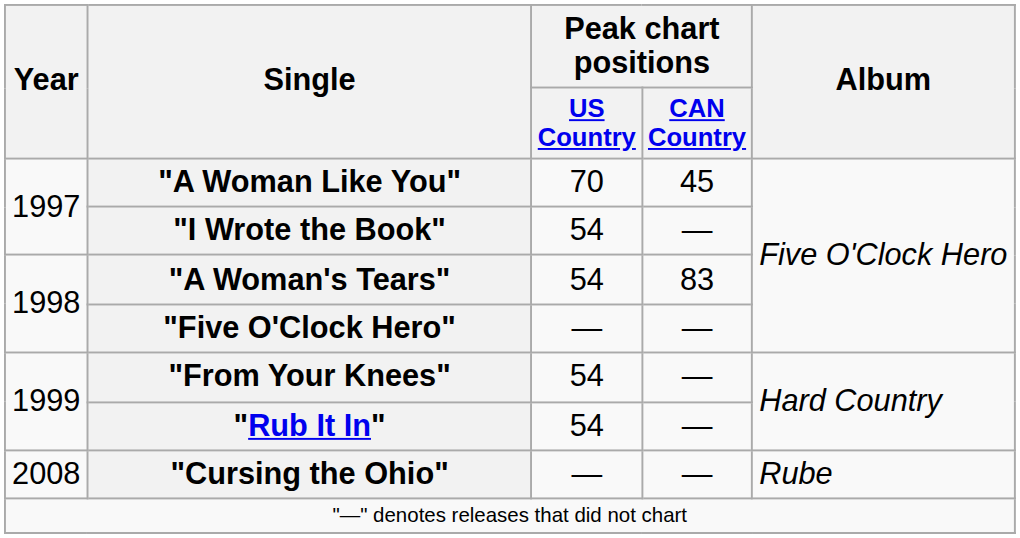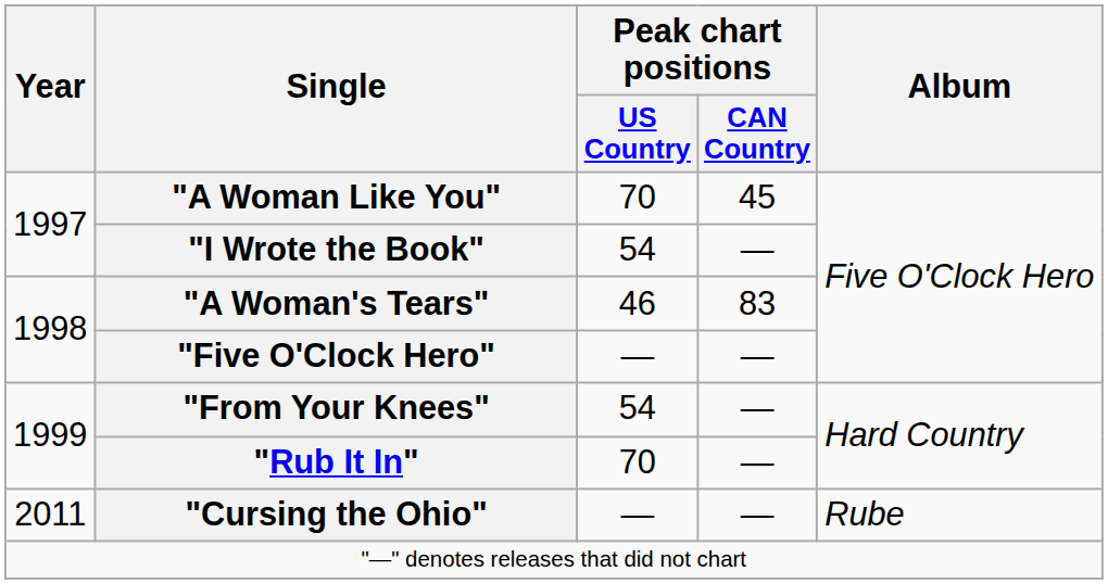"A Woman's Tears" | Peak chart positions / US Country: 54 -> 46
"Rub It In" | Peak chart positions / US Country: 54 -> 70
"Cursing the Ohio" | Year: 2008 -> 2011
